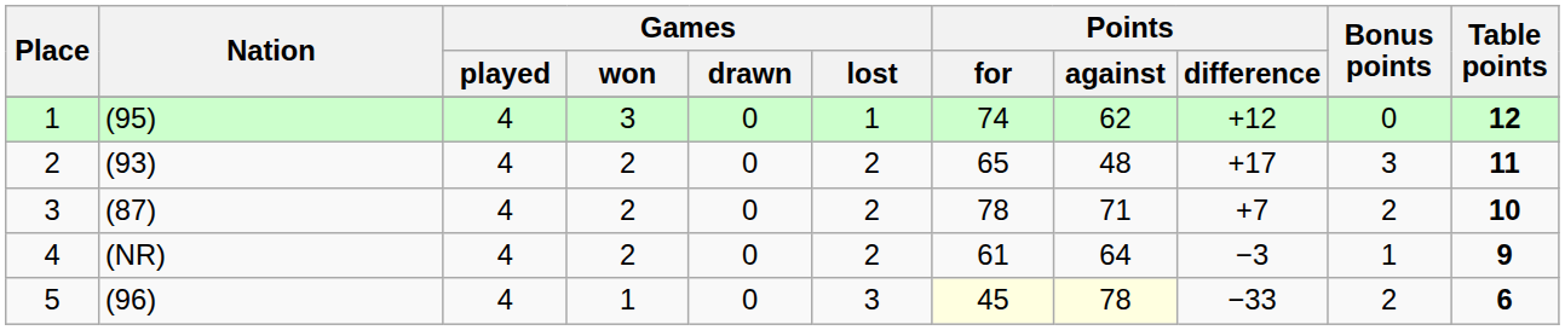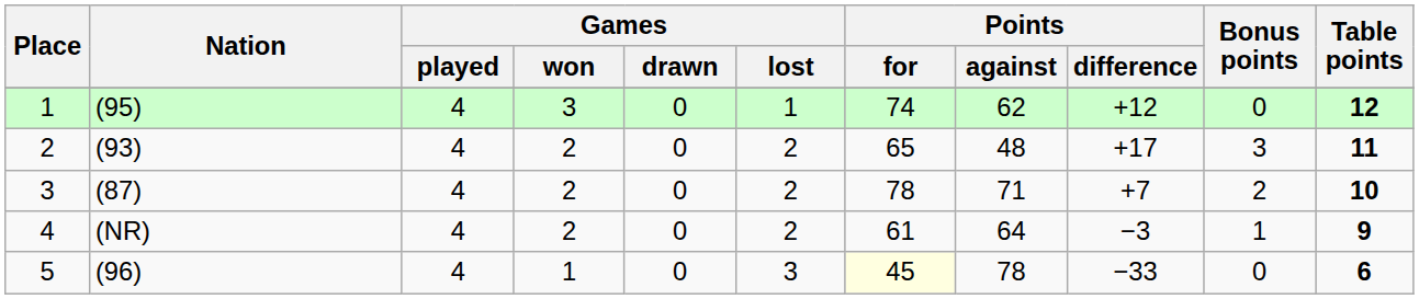5 | Points / against: lightyellow background -> no background
5 | Bonus points: 2 -> 0
